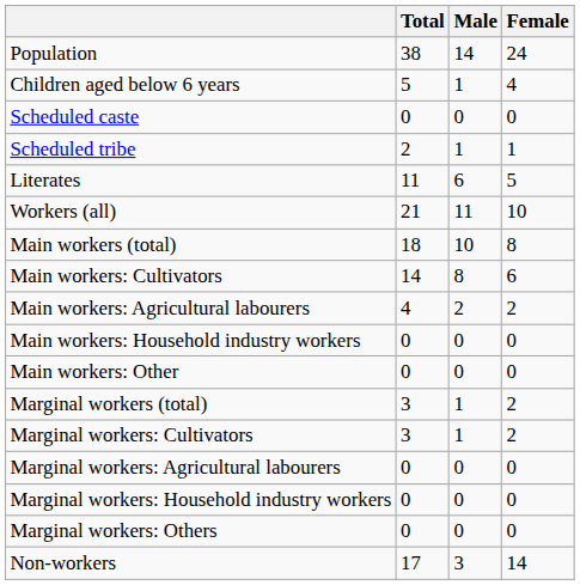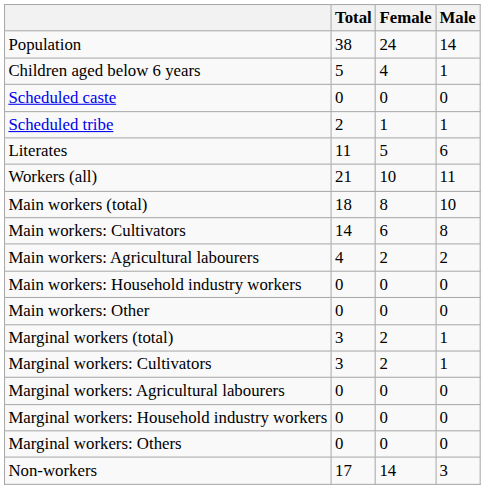columns swapped: Male <-> Female
